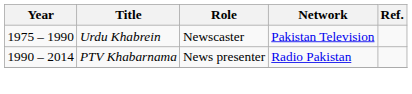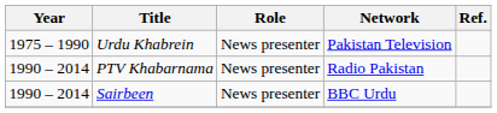Urdu Khabrein | Role: Newscaster -> News presenter
+ row: 1990 – 2014 | Sairbeen | News presenter | BBC Urdu
